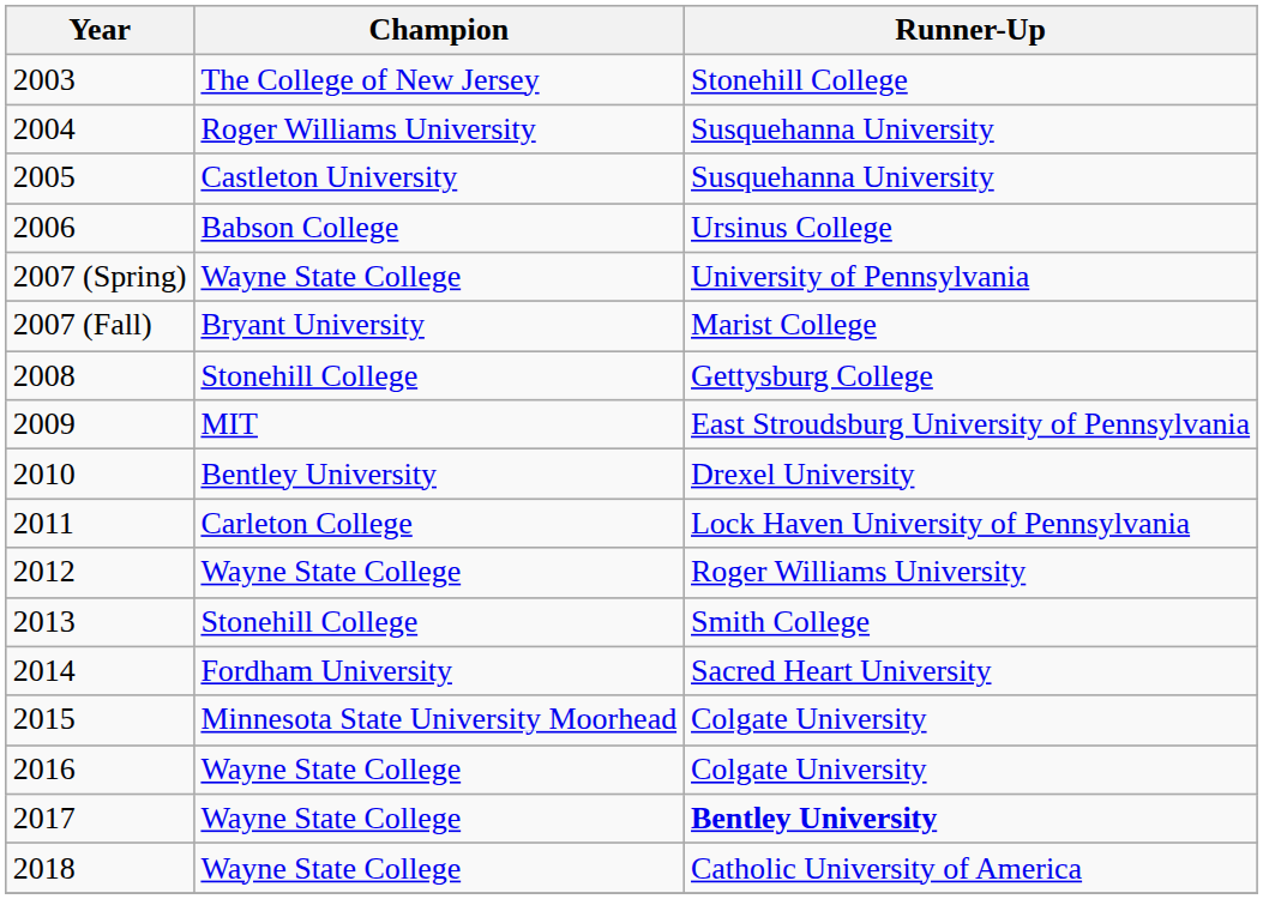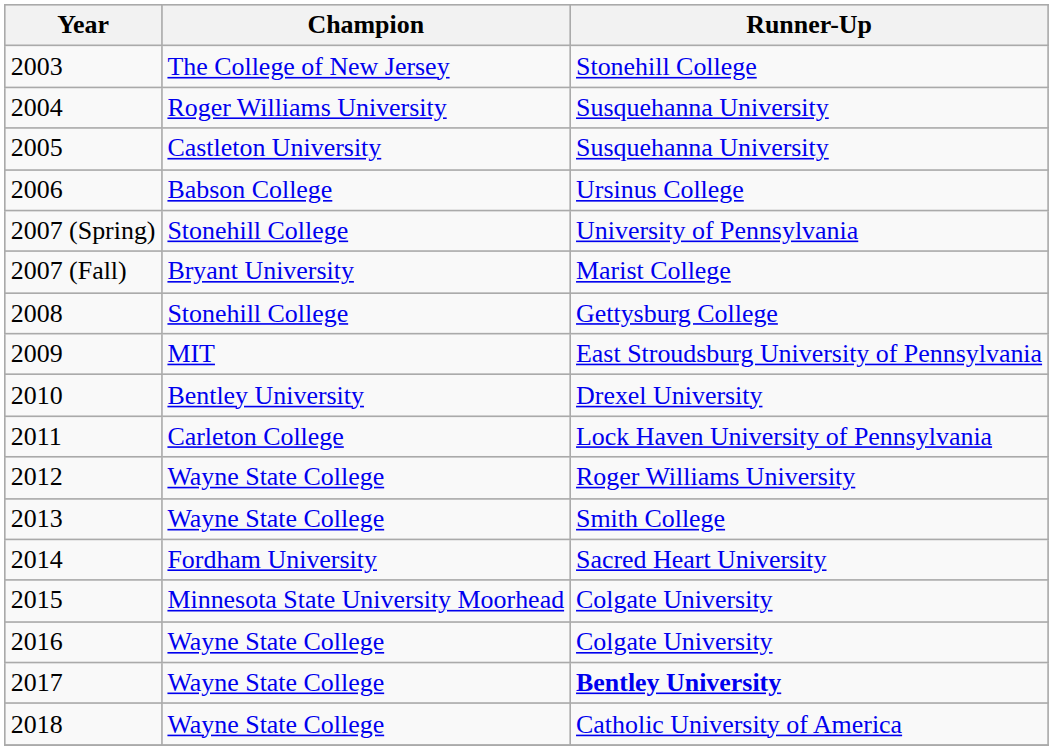2007 (Spring) | Champion: Wayne State College -> Stonehill College
2013 | Champion: Stonehill College -> Wayne State College
